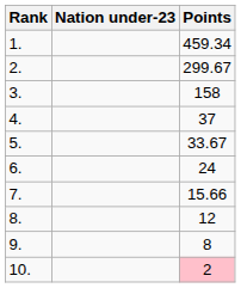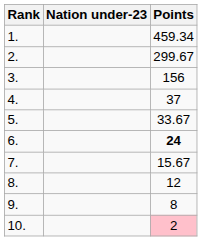3. | Points: 158 -> 156
6. | Points: normal -> bold
7. | Points: 15.66 -> 15.67
